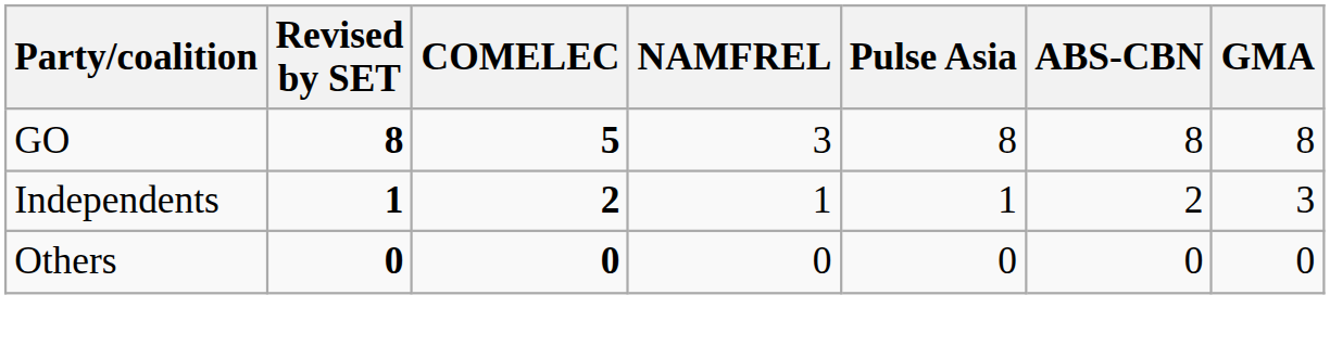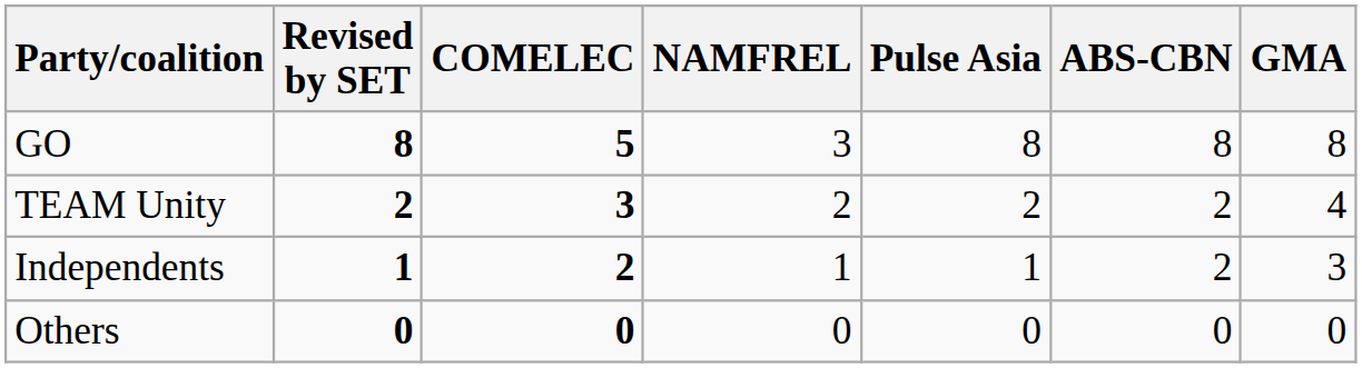+ row: TEAM Unity | 2 | 3 | 2 | 2 | 2 | 4
